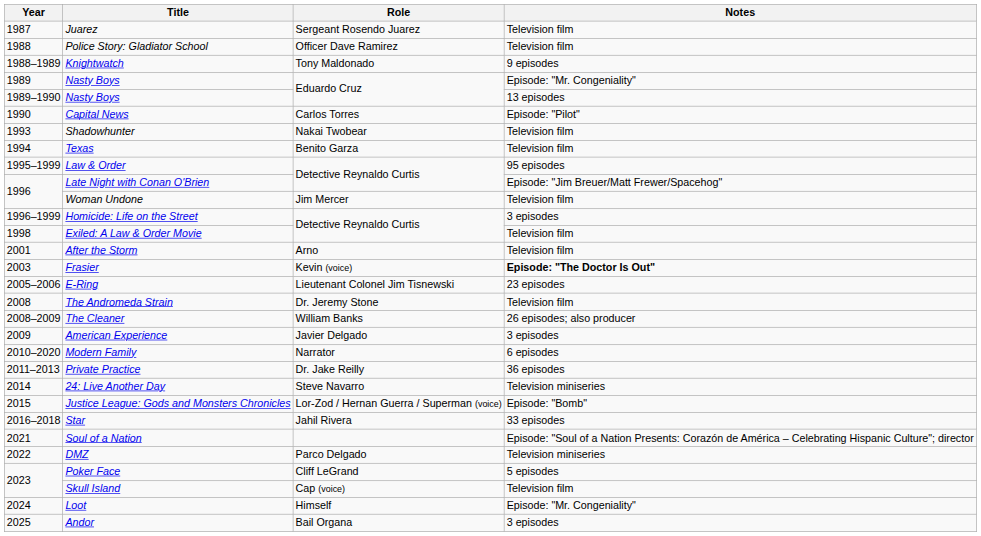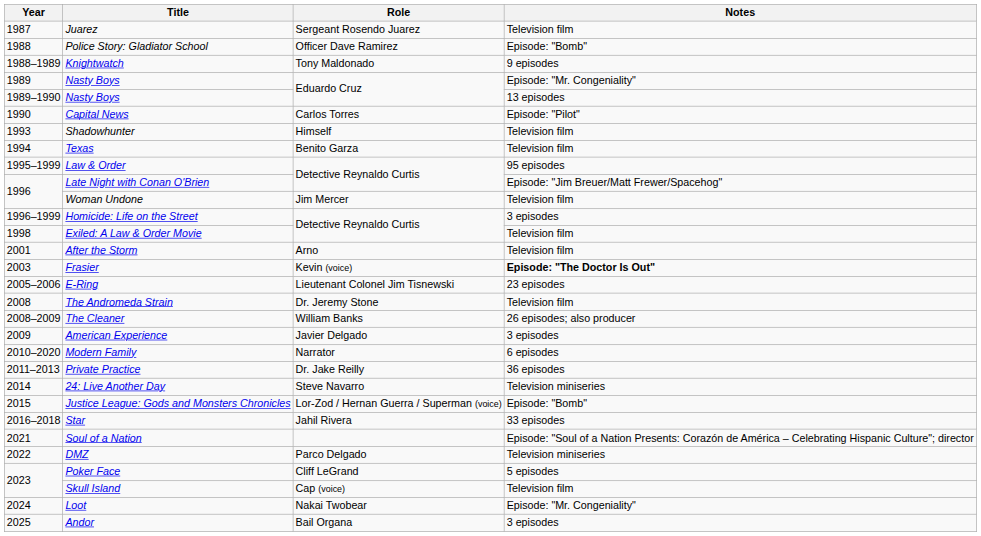Police Story: Gladiator School | Notes: Television film -> Episode: "Bomb"
Shadowhunter | Role: Nakai Twobear -> Himself
Loot | Role: Himself -> Nakai Twobear
